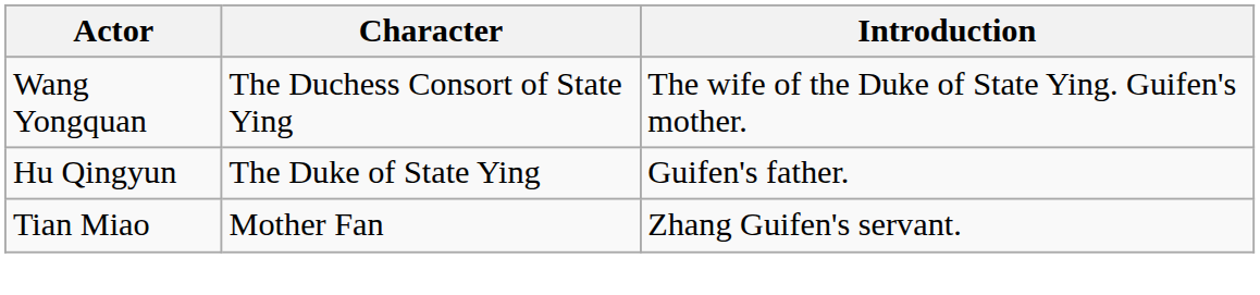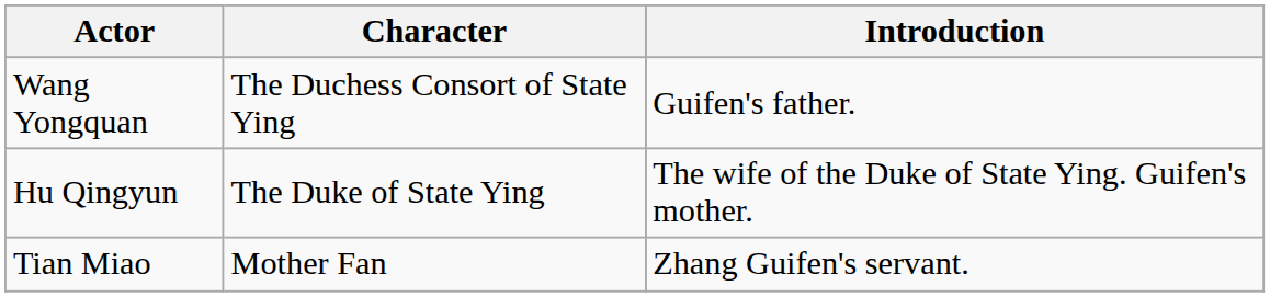Wang Yongquan | Introduction: The wife of the Duke of State Ying. Guifen's mother. -> Guifen's father.
Hu Qingyun | Introduction: Guifen's father. -> The wife of the Duke of State Ying. Guifen's mother.
